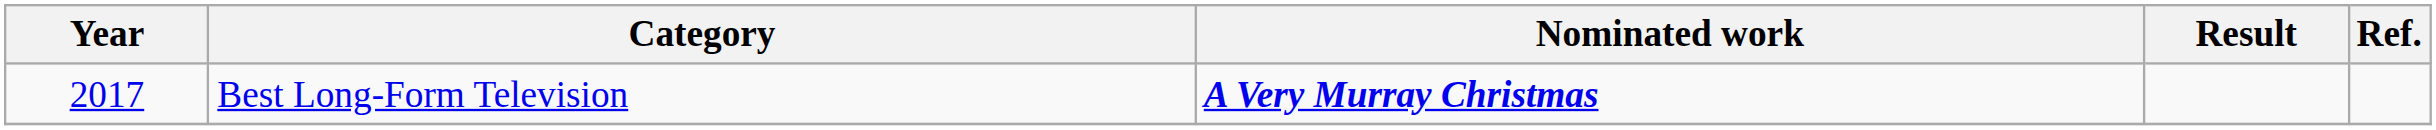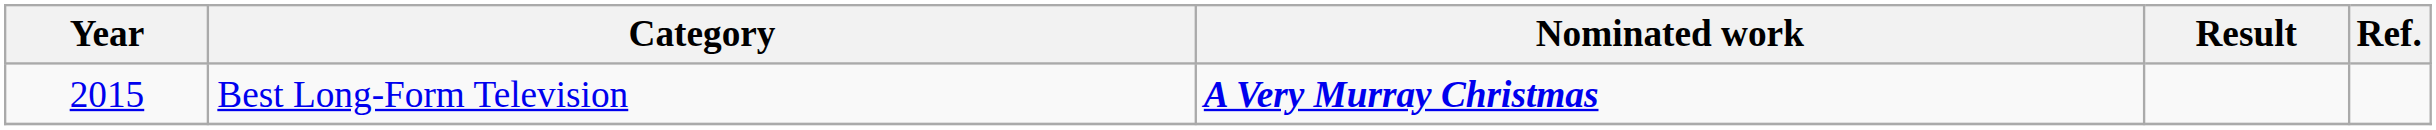Best Long-Form Television | Year: 2017 -> 2015
